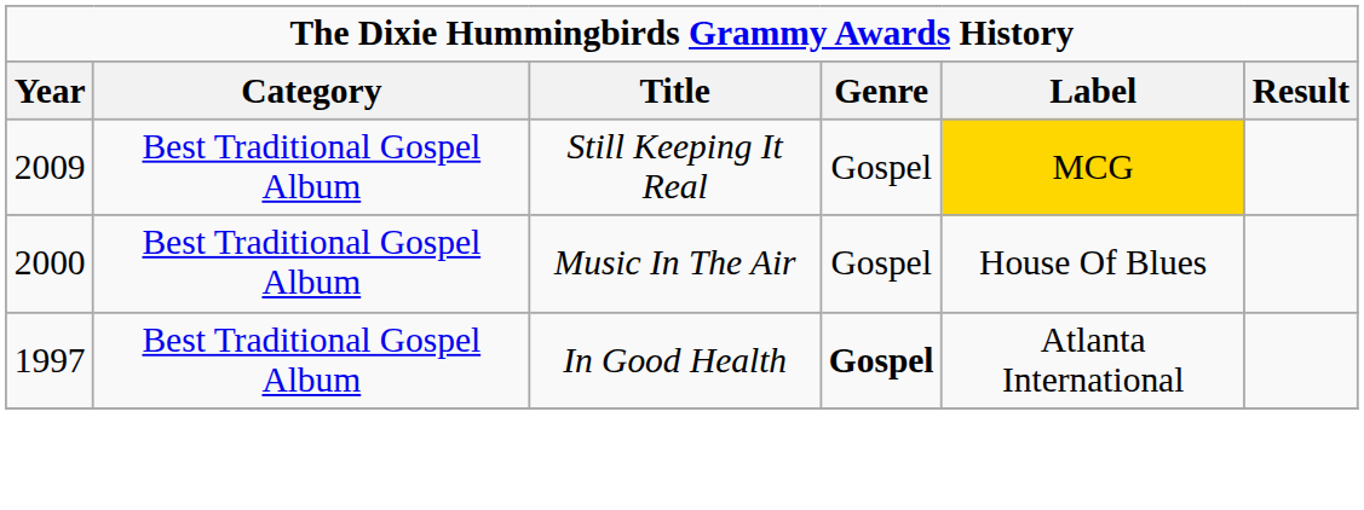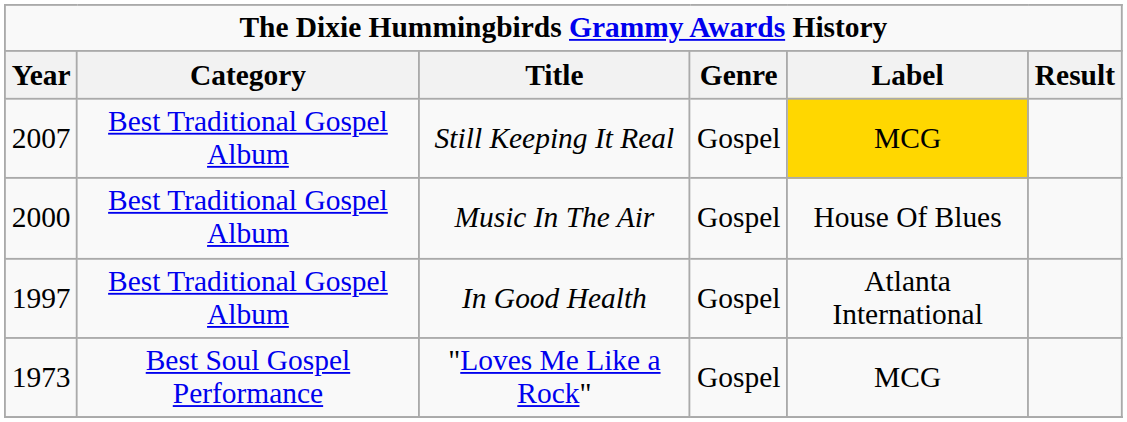Still Keeping It Real | Year: 2009 -> 2007
In Good Health | Genre: bold -> normal
+ row: 1973 | Best Soul Gospel Performance | "Loves Me Like a Rock" | Gospel | MCG
